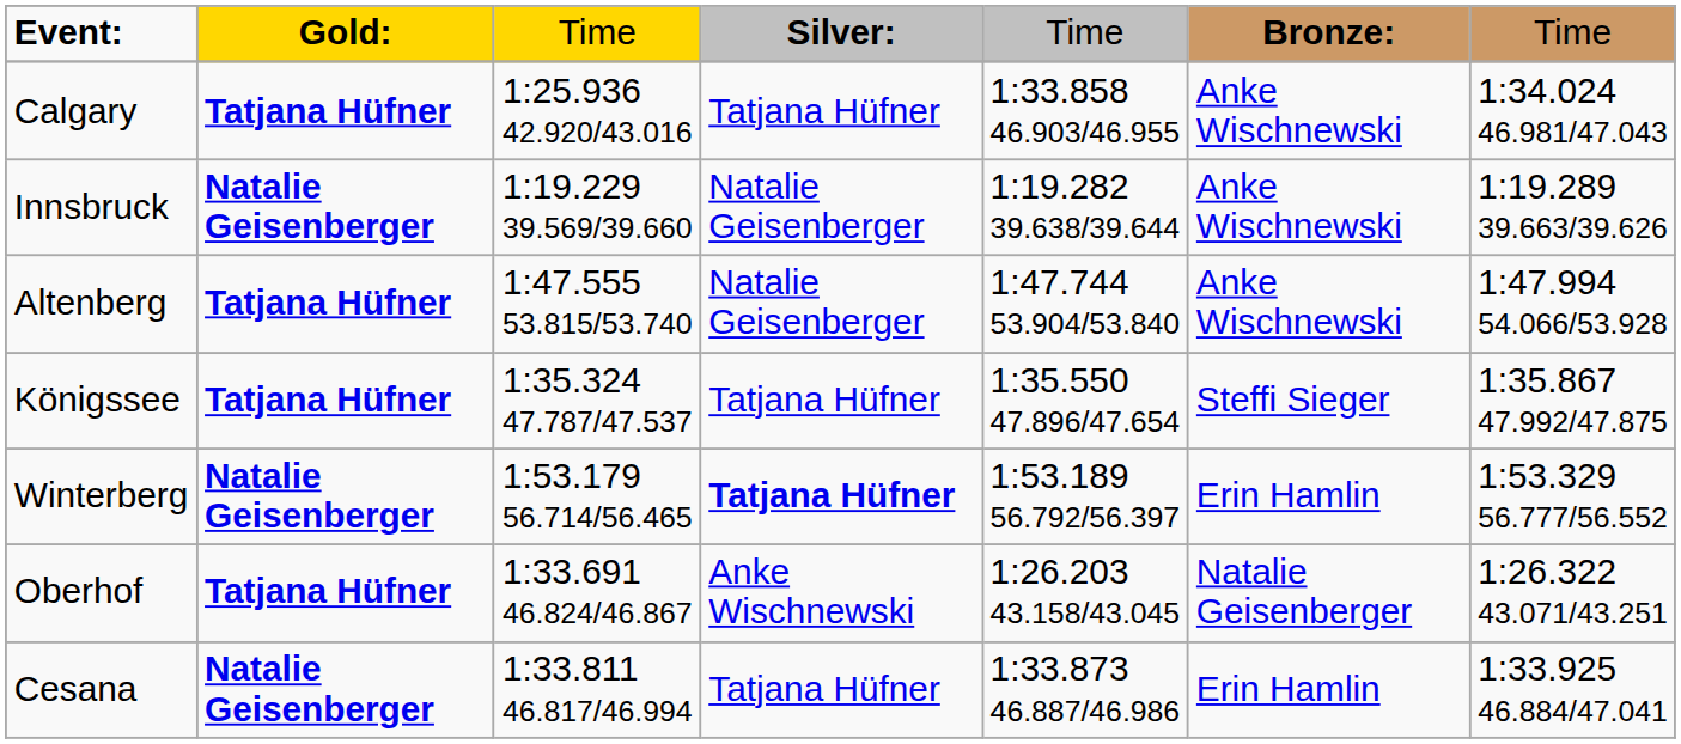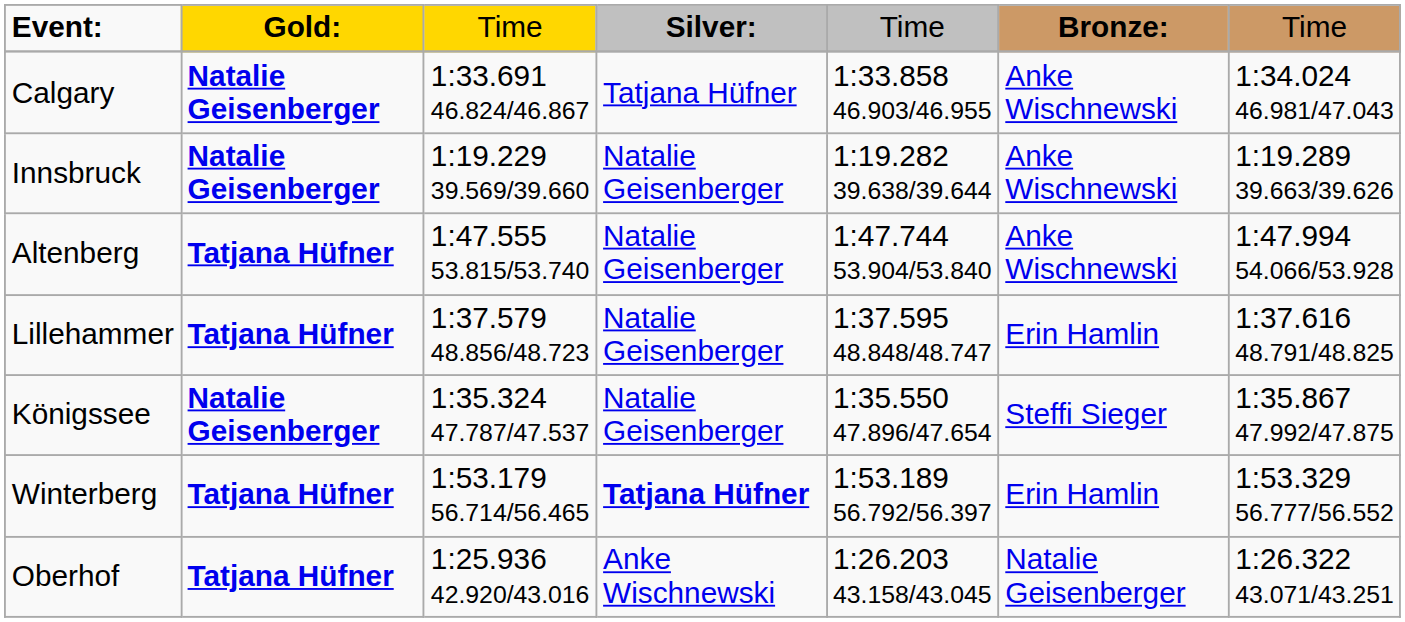Calgary | column 2: Tatjana Hüfner -> Natalie Geisenberger
Calgary | column 3: 1:25.936 42.920/43.016 -> 1:33.691 46.824/46.867
+ row: Lillehammer | Tatjana Hüfner | 1:37.579 48.856/48.723 | Natalie Geisenberger | 1:37.595 48.848/48.747 | Erin Hamlin | 1:37.616 48.791/48.825
Königssee | column 2: Tatjana Hüfner -> Natalie Geisenberger
Königssee | column 4: Tatjana Hüfner -> Natalie Geisenberger
Winterberg | column 2: Natalie Geisenberger -> Tatjana Hüfner
Oberhof | column 3: 1:33.691 46.824/46.867 -> 1:25.936 42.920/43.016
- row: Cesana | Natalie Geisenberger | 1:33.811 46.817/46.994 | Tatjana Hüfner | 1:33.873 46.887/46.986 | Erin Hamlin | 1:33.925 46.884/47.041
